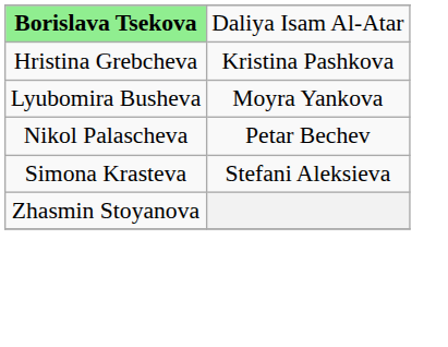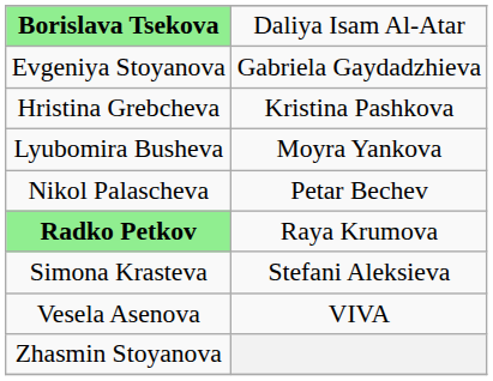+ row: Evgeniya Stoyanova | Gabriela Gaydadzhieva
+ row: Radko Petkov | Raya Krumova
+ row: Vesela Asenova | VIVA
